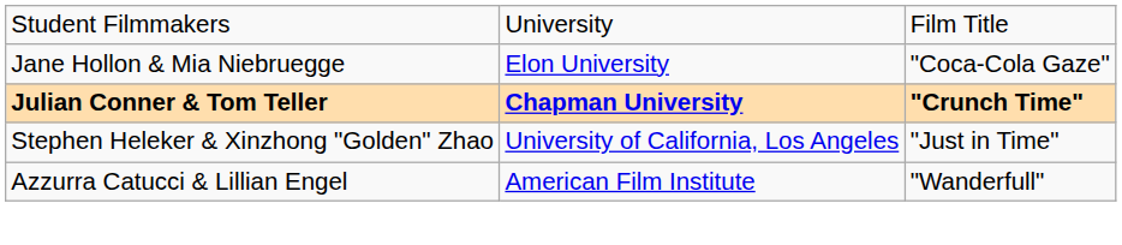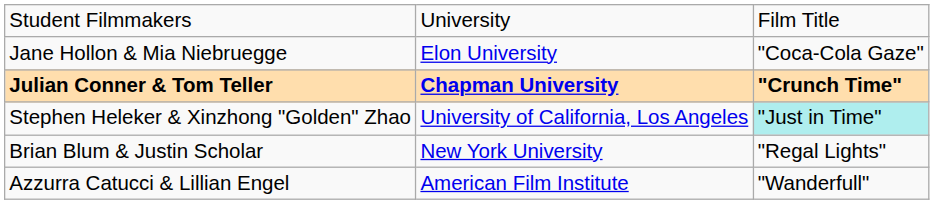Stephen Heleker & Xinzhong "Golden" Zhao | column 3: no background -> paleturquoise background
+ row: Brian Blum & Justin Scholar | New York University | "Regal Lights"
